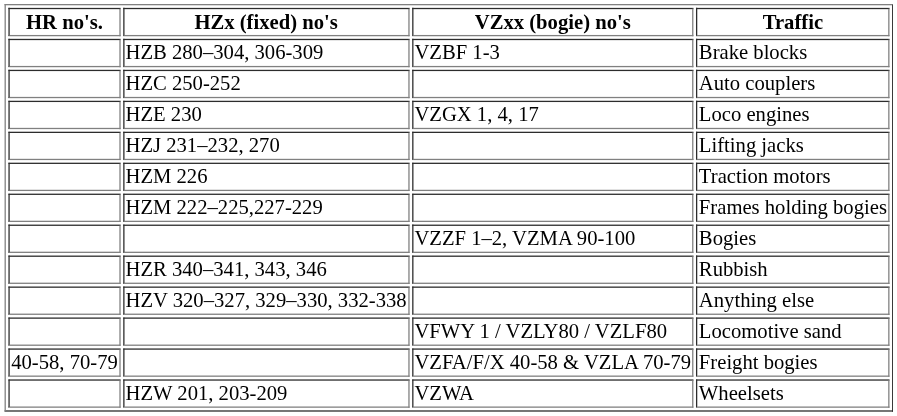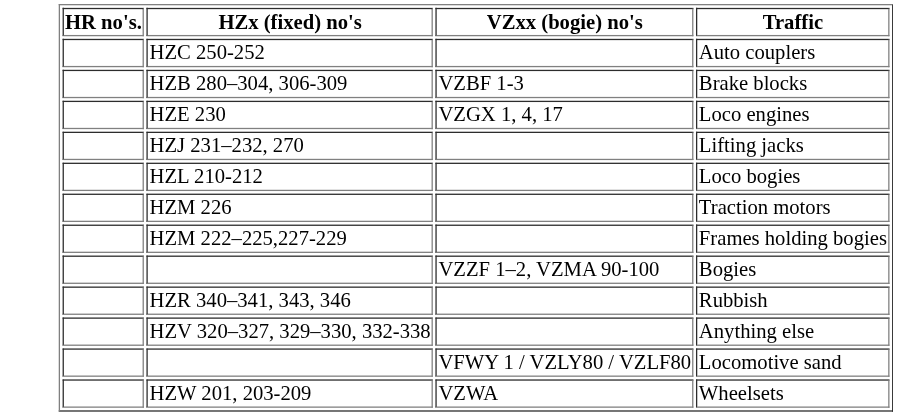rows swapped: Brake blocks <-> Auto couplers
+ row: HZL 210-212 | Loco bogies
- row: 40-58, 70-79 | VZFA/F/X 40-58 & VZLA 70-79 | Freight bogies
